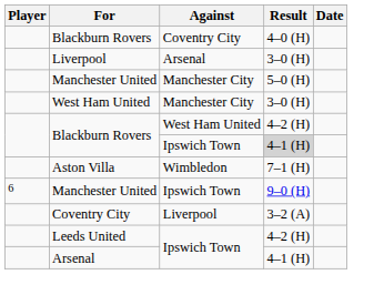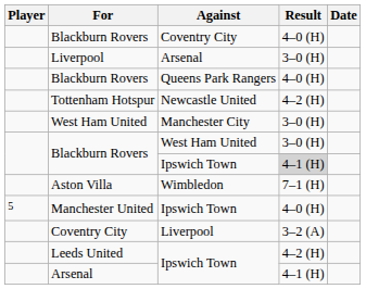- row: Manchester United | Manchester City | 5–0 (H)
+ row: Blackburn Rovers | Queens Park Rangers | 4–0 (H)
+ row: Tottenham Hotspur | Newcastle United | 4–2 (H)
Blackburn Rovers / West Ham United | Result: 4–2 (H) -> 3–0 (H)
Manchester United / Ipswich Town | Player: 6 -> 5
Manchester United / Ipswich Town | Result: 9–0 (H) -> 4–0 (H)
